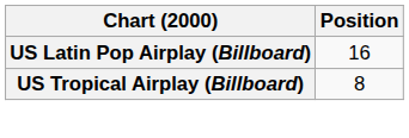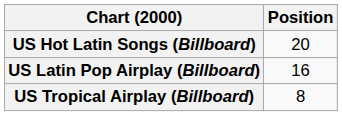+ row: US Hot Latin Songs (Billboard) | 20
